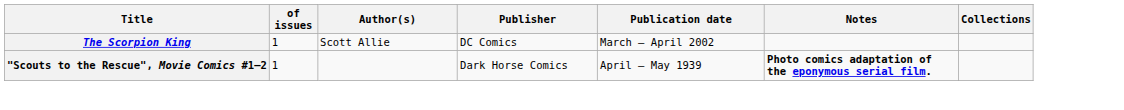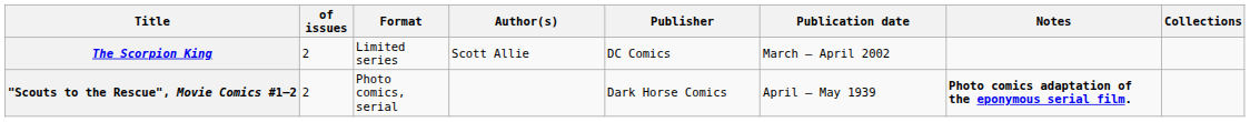+ column: Format | Limited series | Photo comics, serial
The Scorpion King | of issues: 1 -> 2
"Scouts to the Rescue", Movie Comics #1–2 | of issues: 1 -> 2
